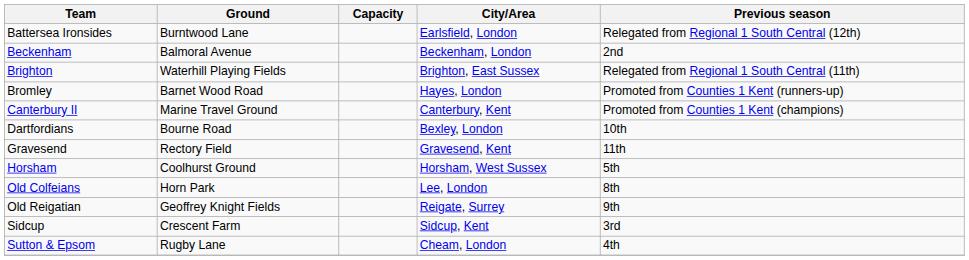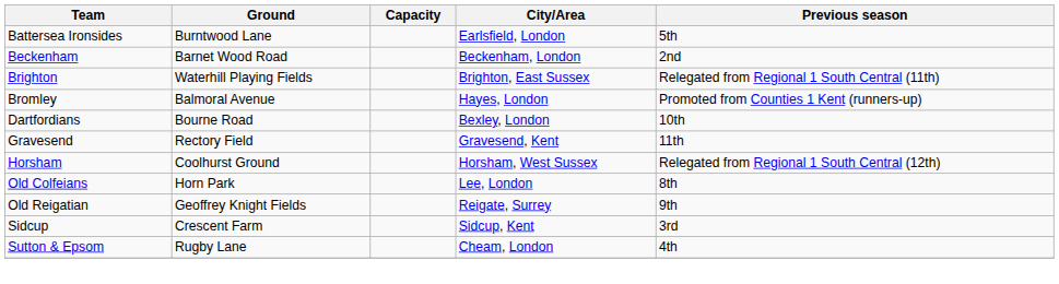Battersea Ironsides | Previous season: Relegated from Regional 1 South Central (12th) -> 5th
Beckenham | Ground: Balmoral Avenue -> Barnet Wood Road
Bromley | Ground: Barnet Wood Road -> Balmoral Avenue
- row: Canterbury II | Marine Travel Ground | Canterbury, Kent | Promoted from Counties 1 Kent (champions)
Horsham | Previous season: 5th -> Relegated from Regional 1 South Central (12th)
